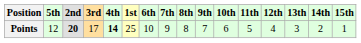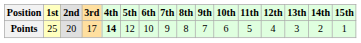columns swapped: 1st <-> 5th
Points | 2nd: bold -> normal
